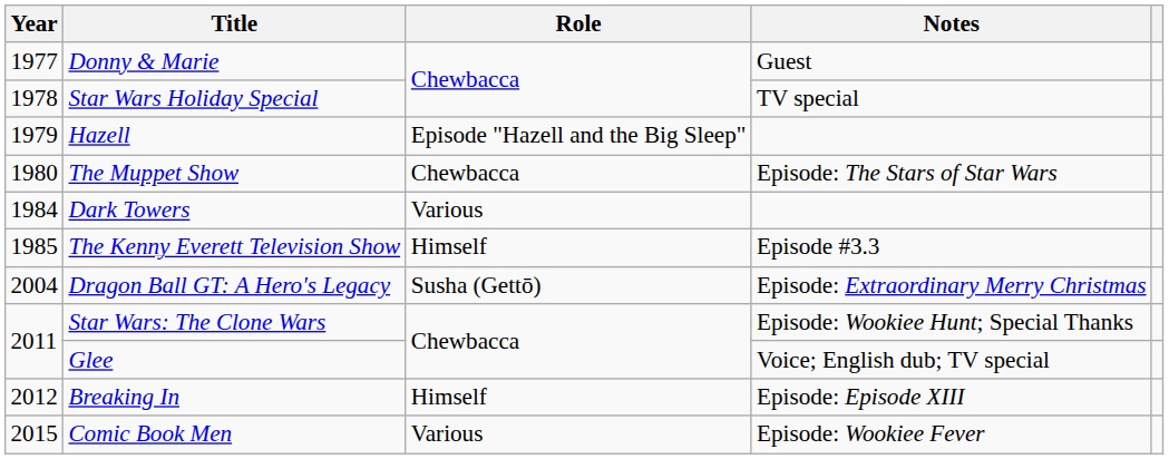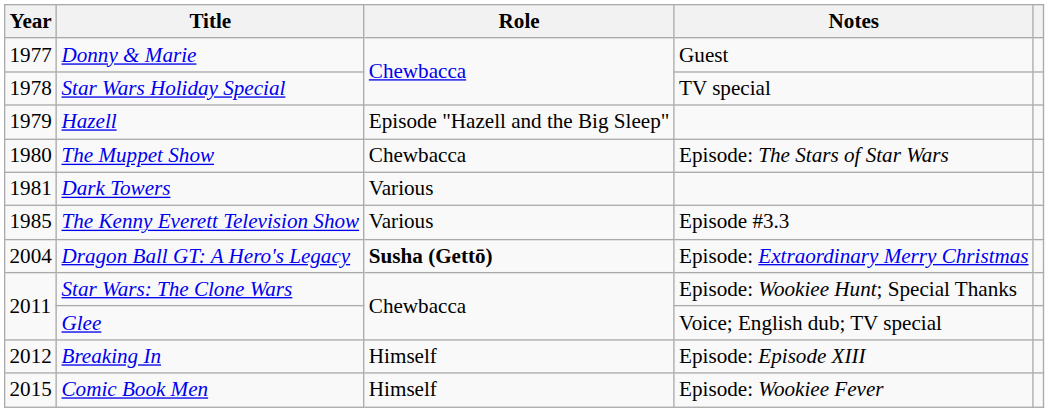Dark Towers | Year: 1984 -> 1981
The Kenny Everett Television Show | Role: Himself -> Various
Dragon Ball GT: A Hero's Legacy | Role: normal -> bold
Comic Book Men | Role: Various -> Himself
